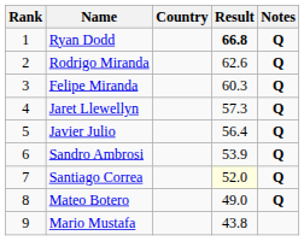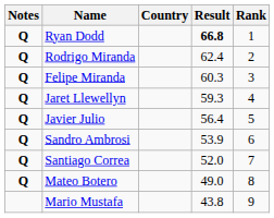columns swapped: Rank <-> Notes
Rodrigo Miranda | Result: 62.6 -> 62.4
Jaret Llewellyn | Result: 57.3 -> 59.3
Santiago Correa | Result: lightyellow background -> no background
